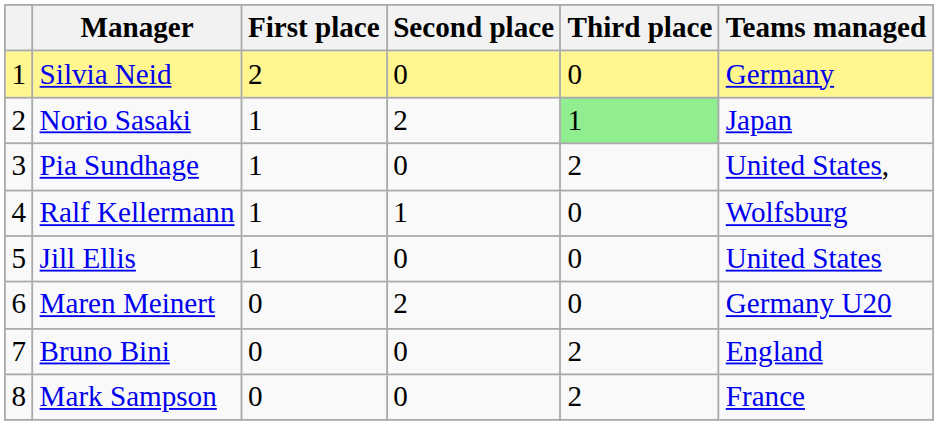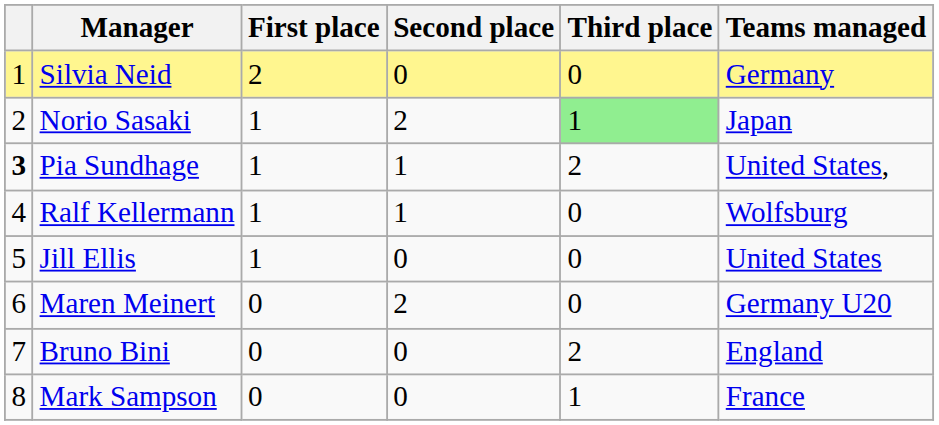Pia Sundhage | column 1: normal -> bold
Pia Sundhage | Second place: 0 -> 1
Mark Sampson | Third place: 2 -> 1
